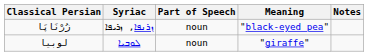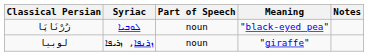زُرْنَاپَا | Syriac: ܙܪܢܦܐ, ܙܪܝܦܐ -> ܠܘܒܝܐ
لوبیا | Syriac: ܠܘܒܝܐ -> ܙܪܢܦܐ, ܙܪܝܦܐ
